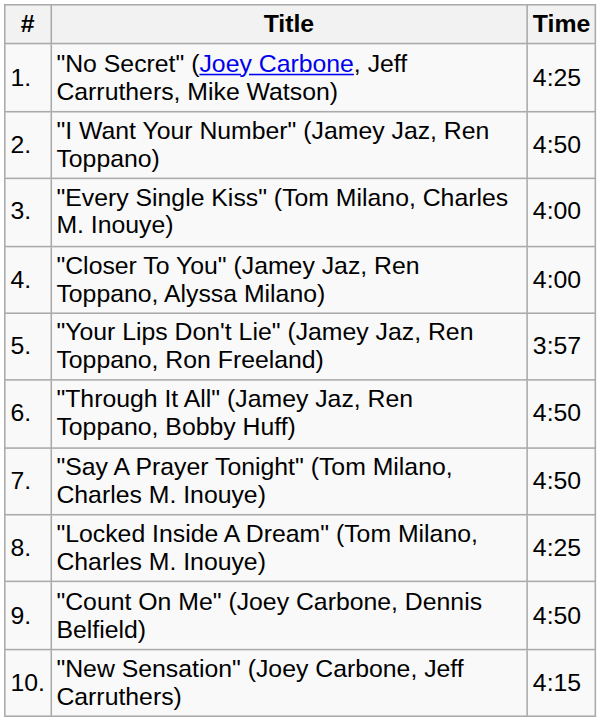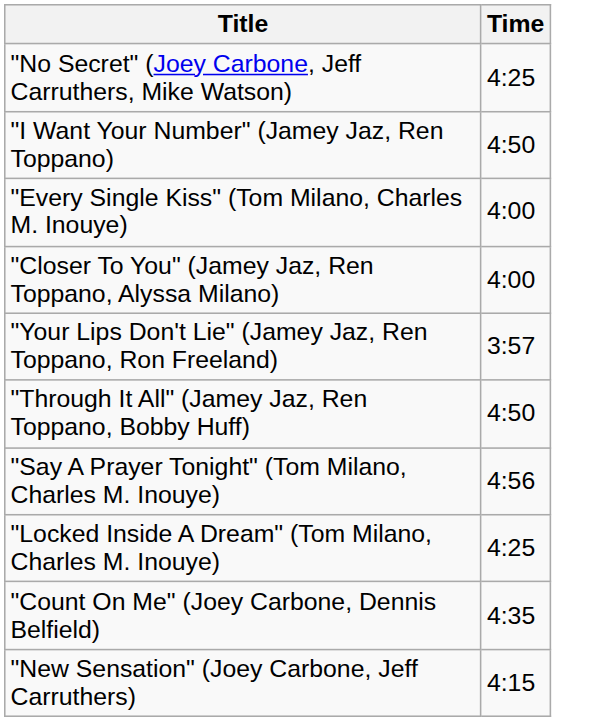- column: # | 1. | 2. | 3. | 4. | 5. | 6. | 7. | 8. | 9. | 10.
"Say A Prayer Tonight" (Tom Milano, Charles M. Inouye) | Time: 4:50 -> 4:56
"Count On Me" (Joey Carbone, Dennis Belfield) | Time: 4:50 -> 4:35
